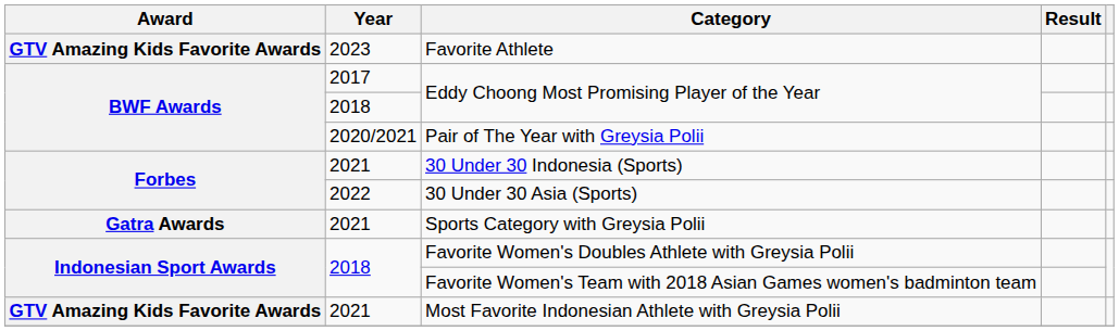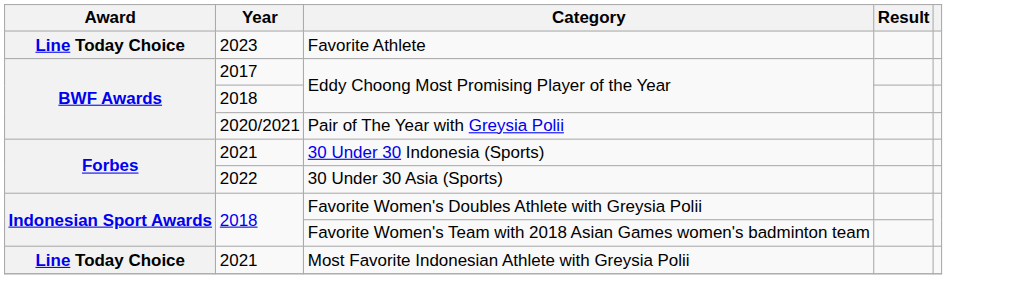Favorite Athlete | Award: GTV Amazing Kids Favorite Awards -> Line Today Choice
- row: Gatra Awards | 2021 | Sports Category with Greysia Polii
Most Favorite Indonesian Athlete with Greysia Polii | Award: GTV Amazing Kids Favorite Awards -> Line Today Choice
